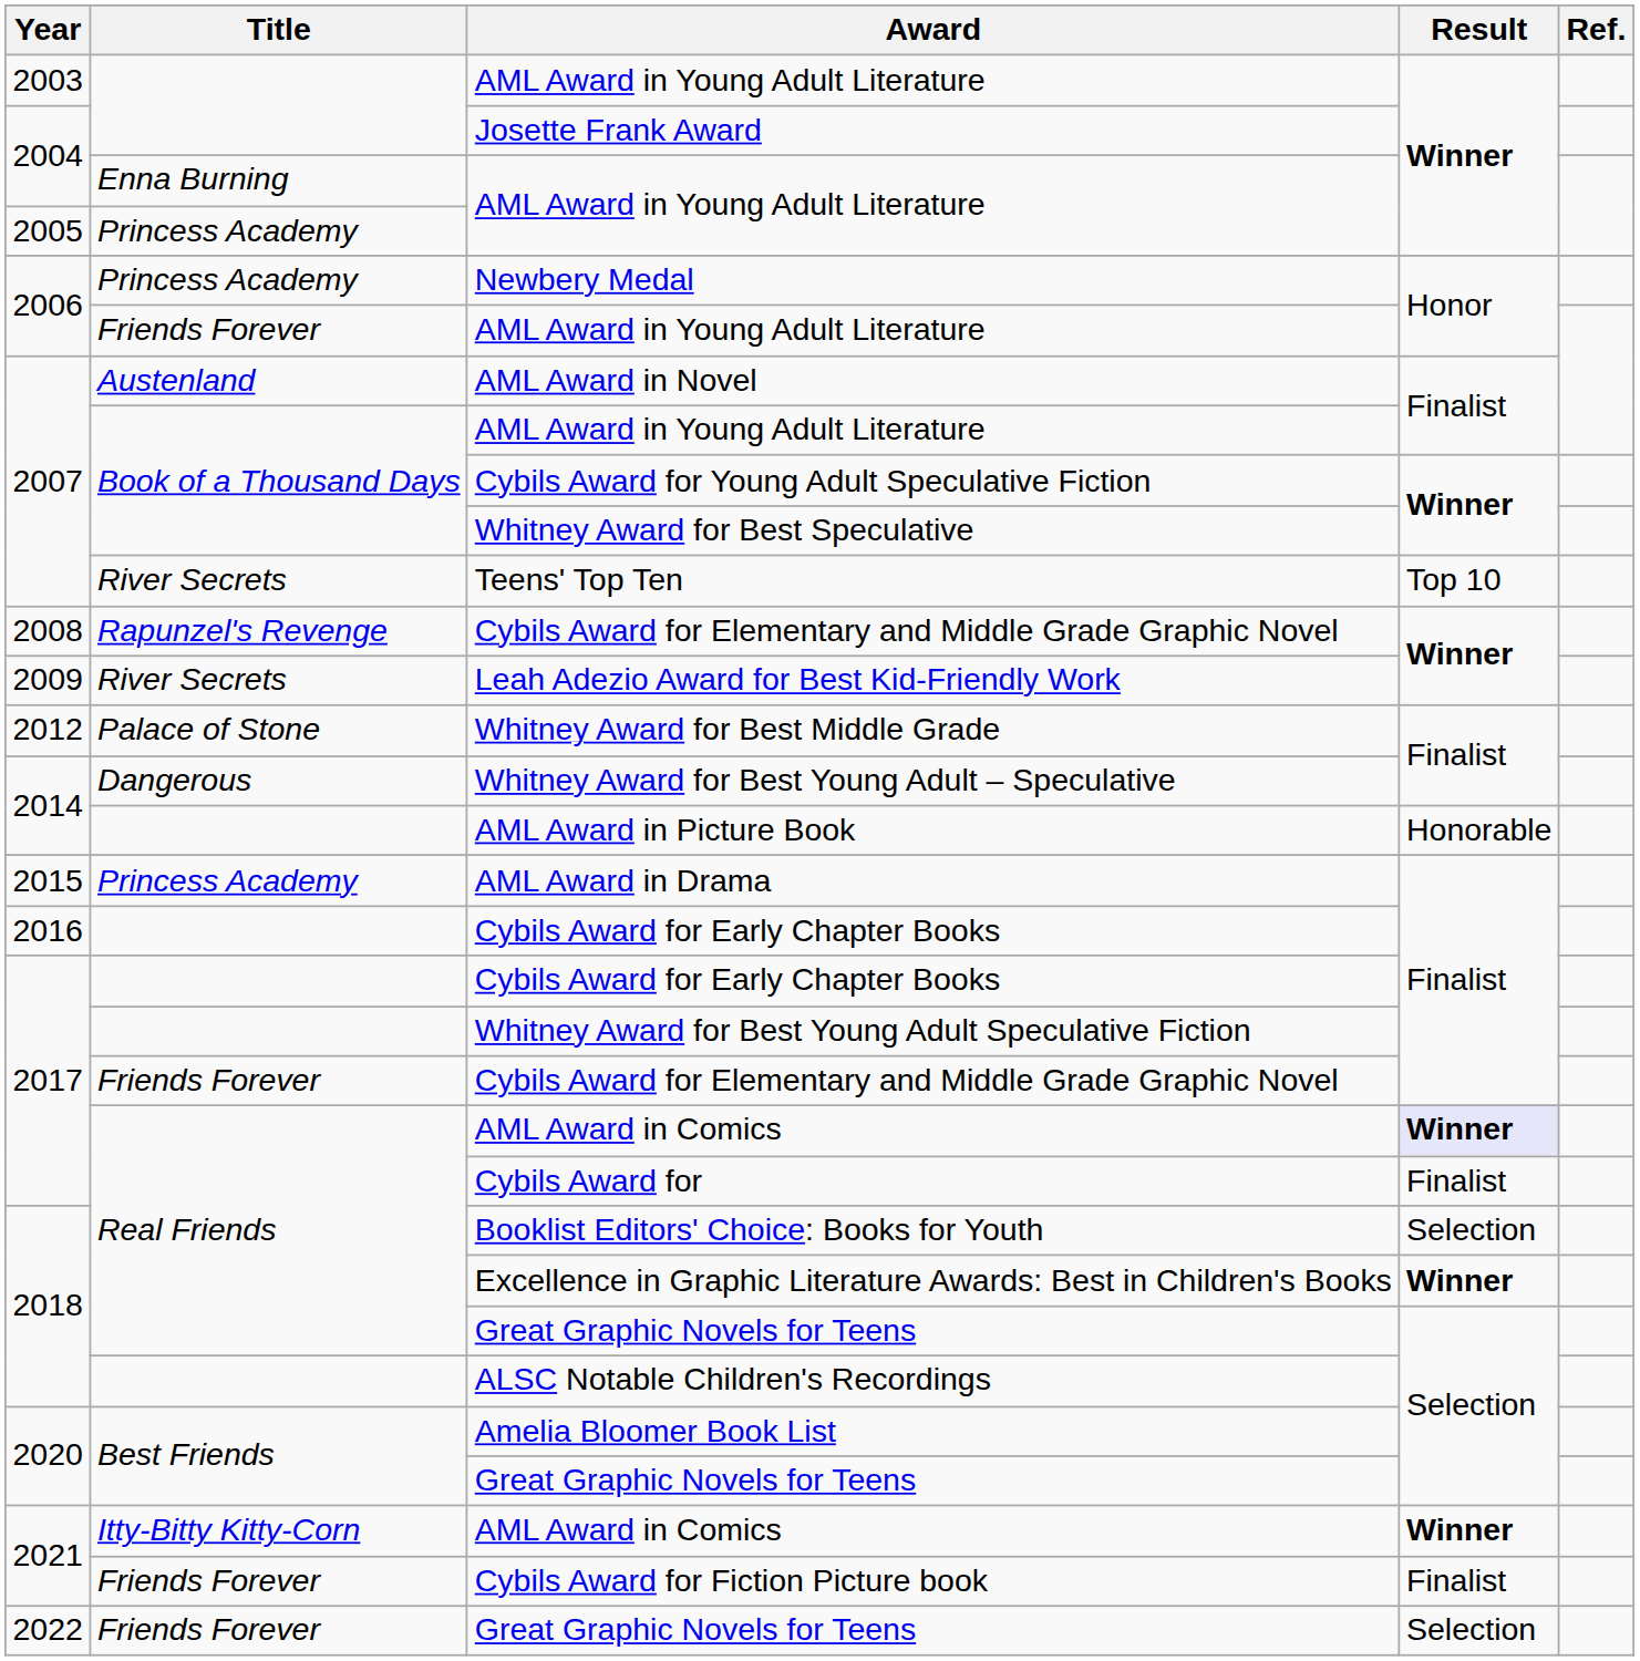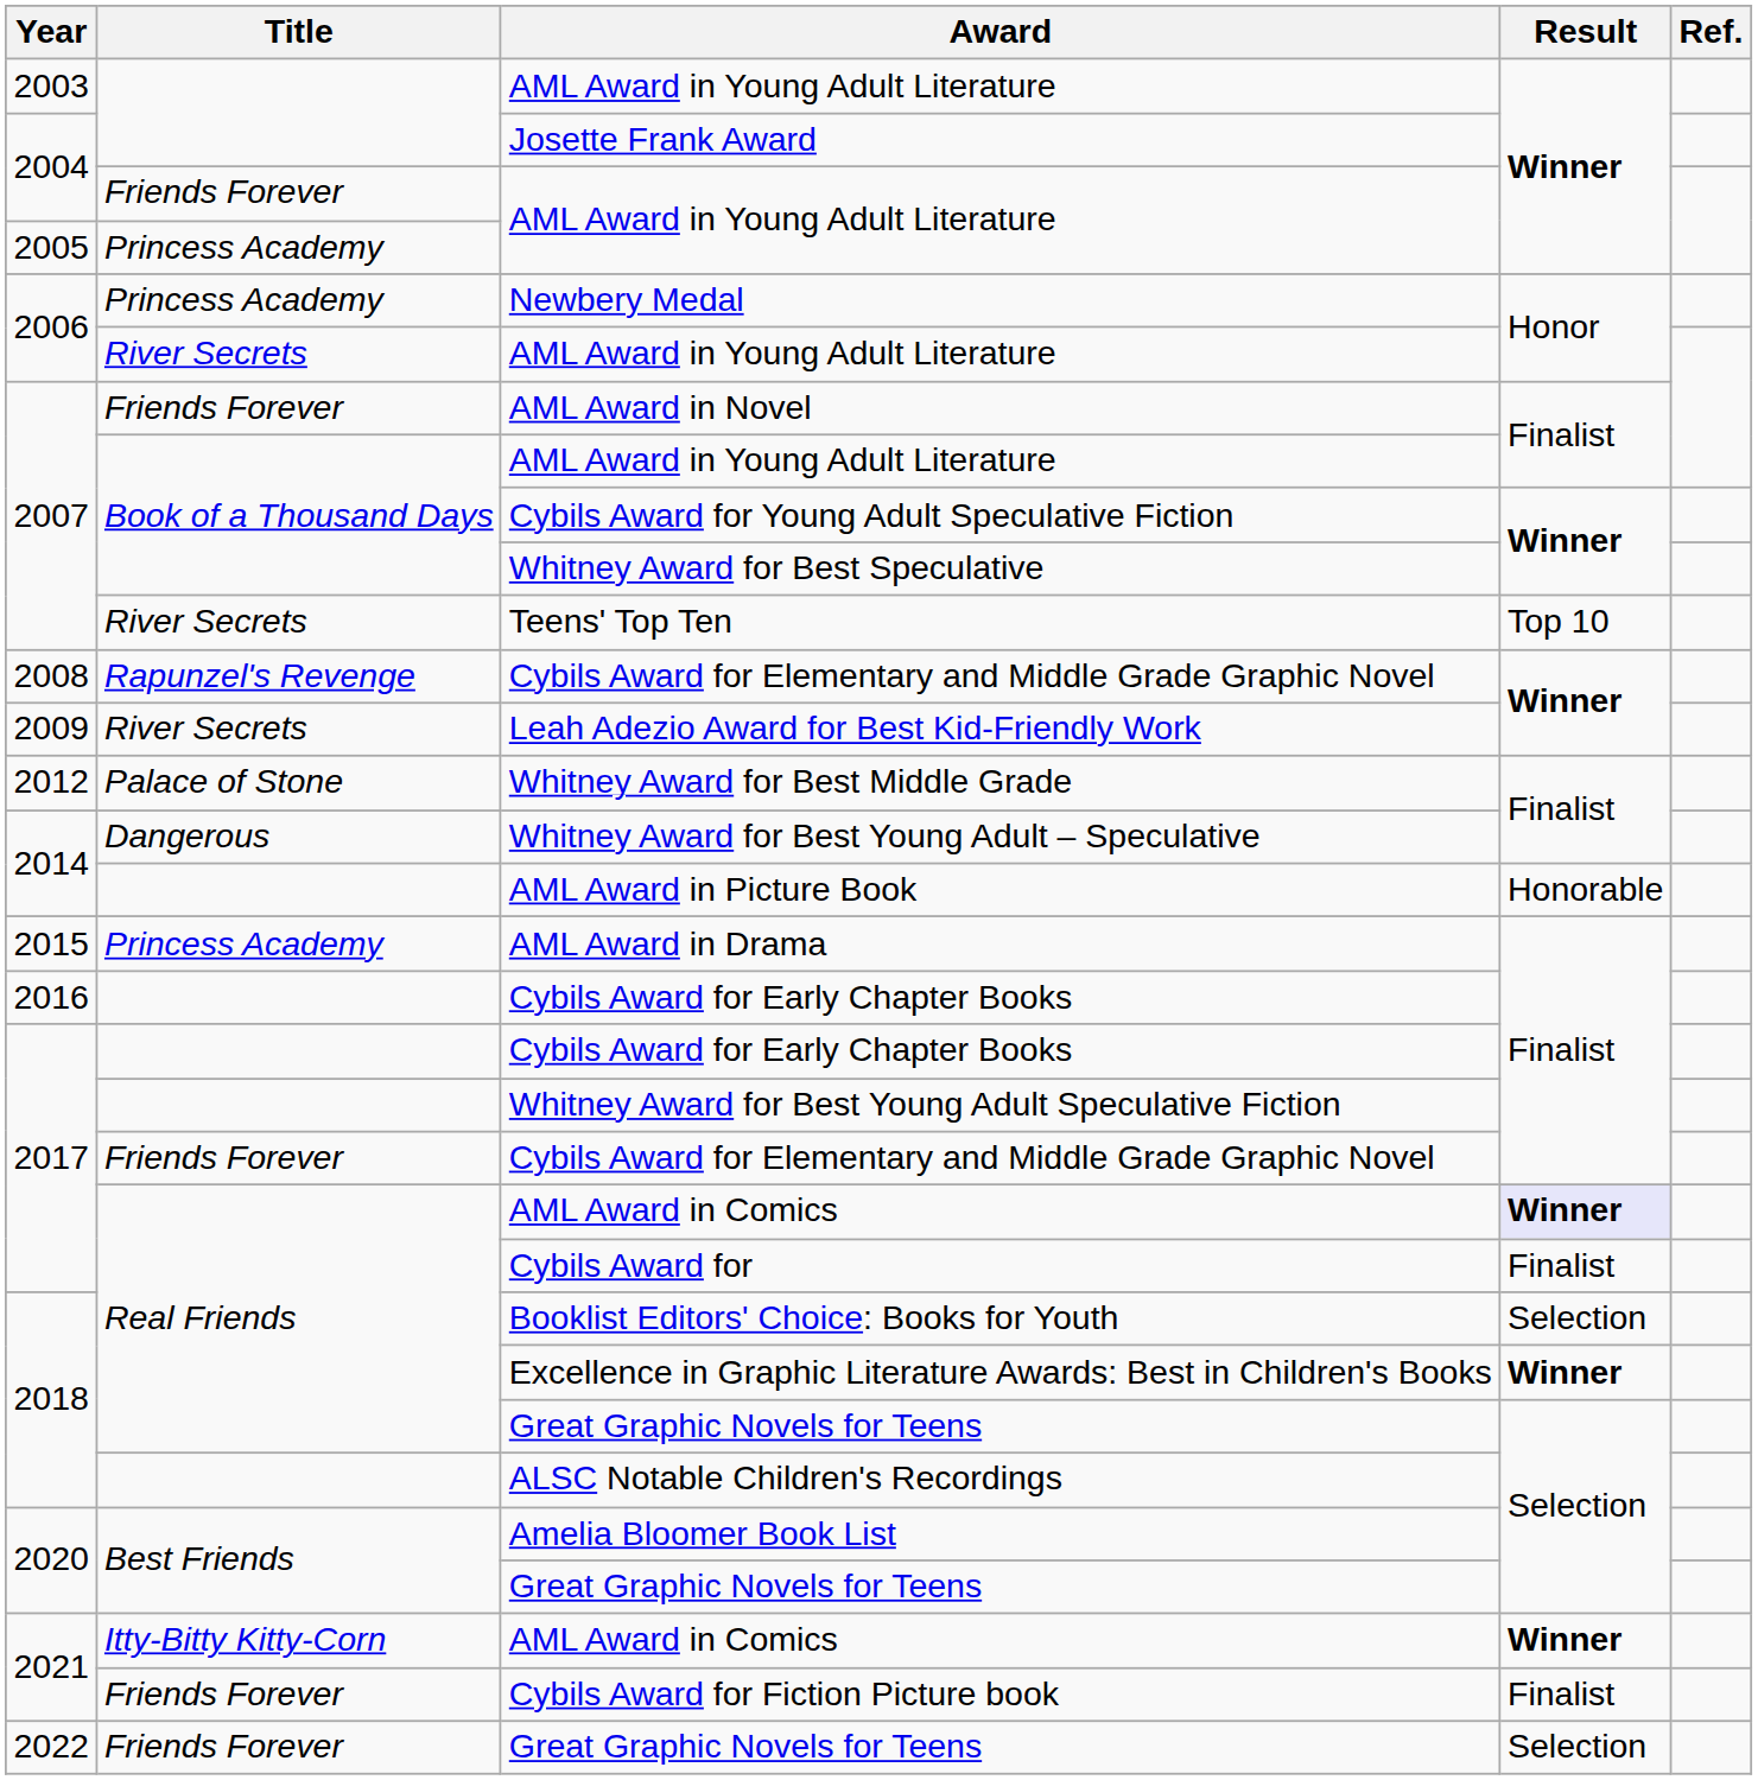2004 / AML Award in Young Adult Literature | Title: Enna Burning -> Friends Forever
2006 / AML Award in Young Adult Literature | Title: Friends Forever -> River Secrets
AML Award in Novel | Title: Austenland -> Friends Forever
